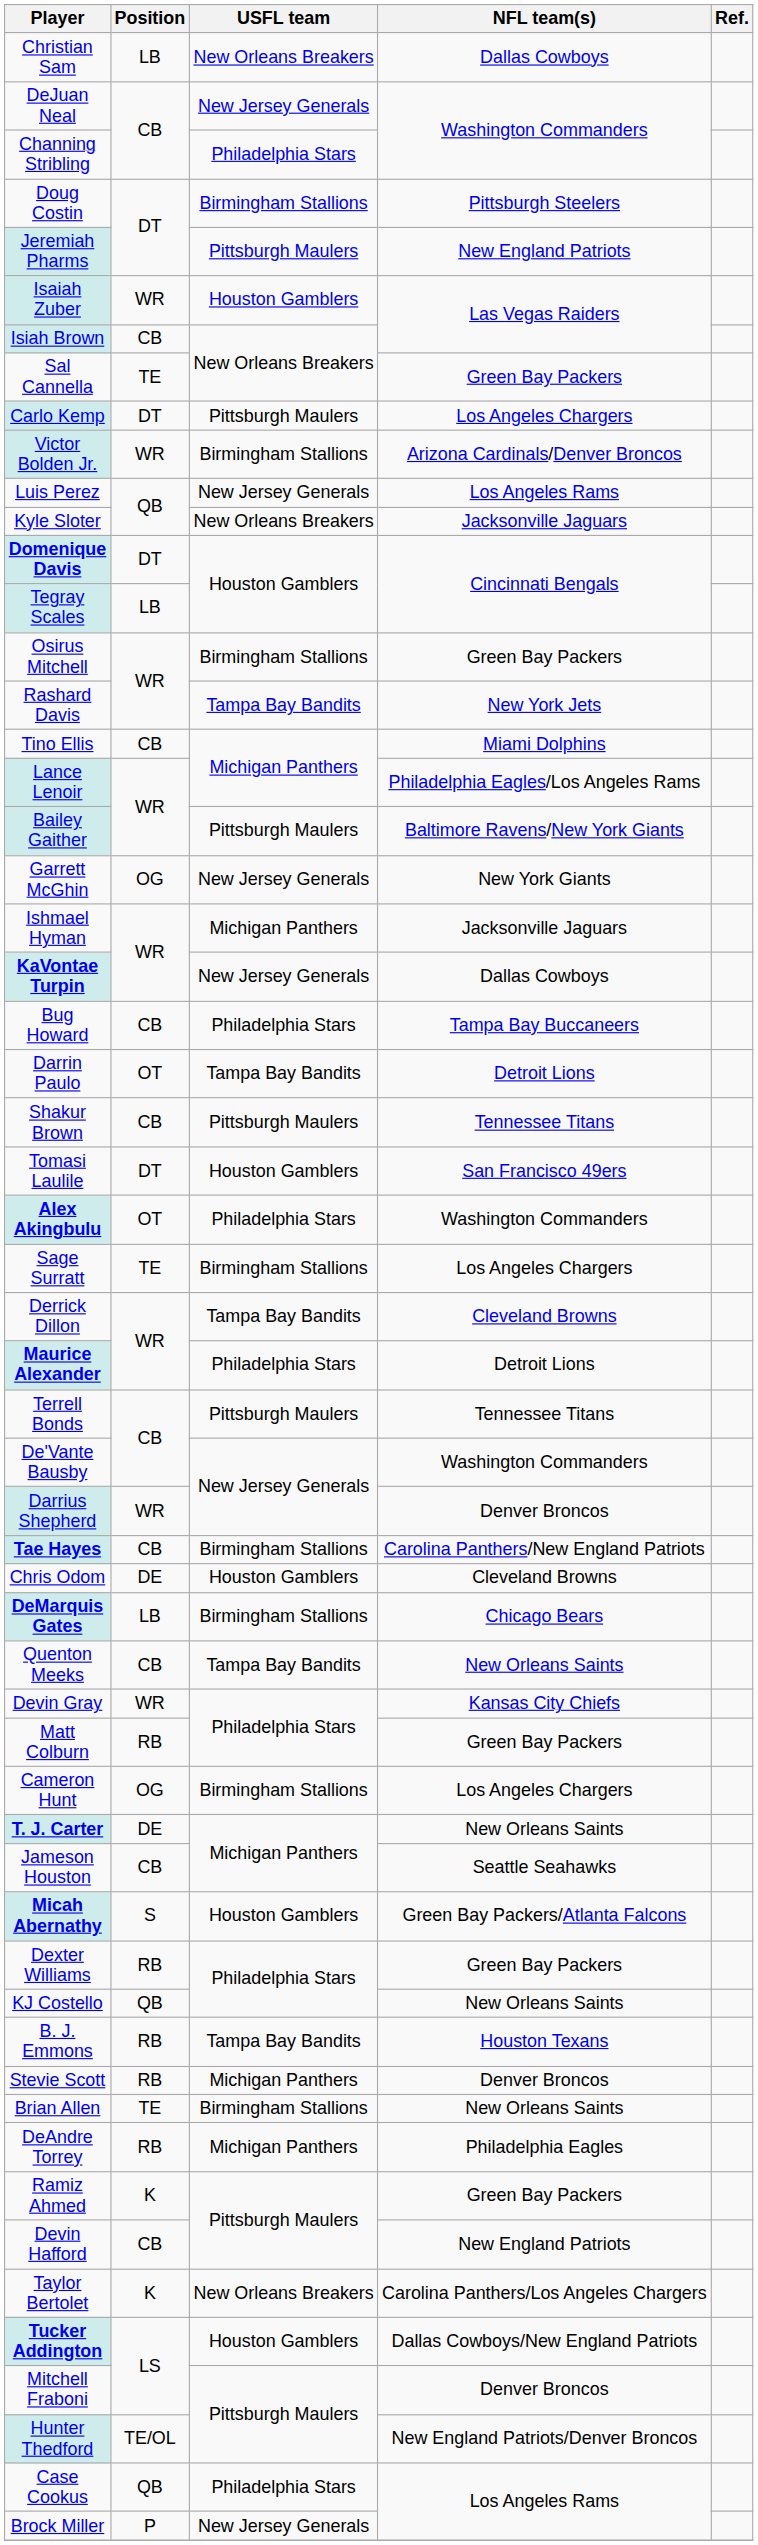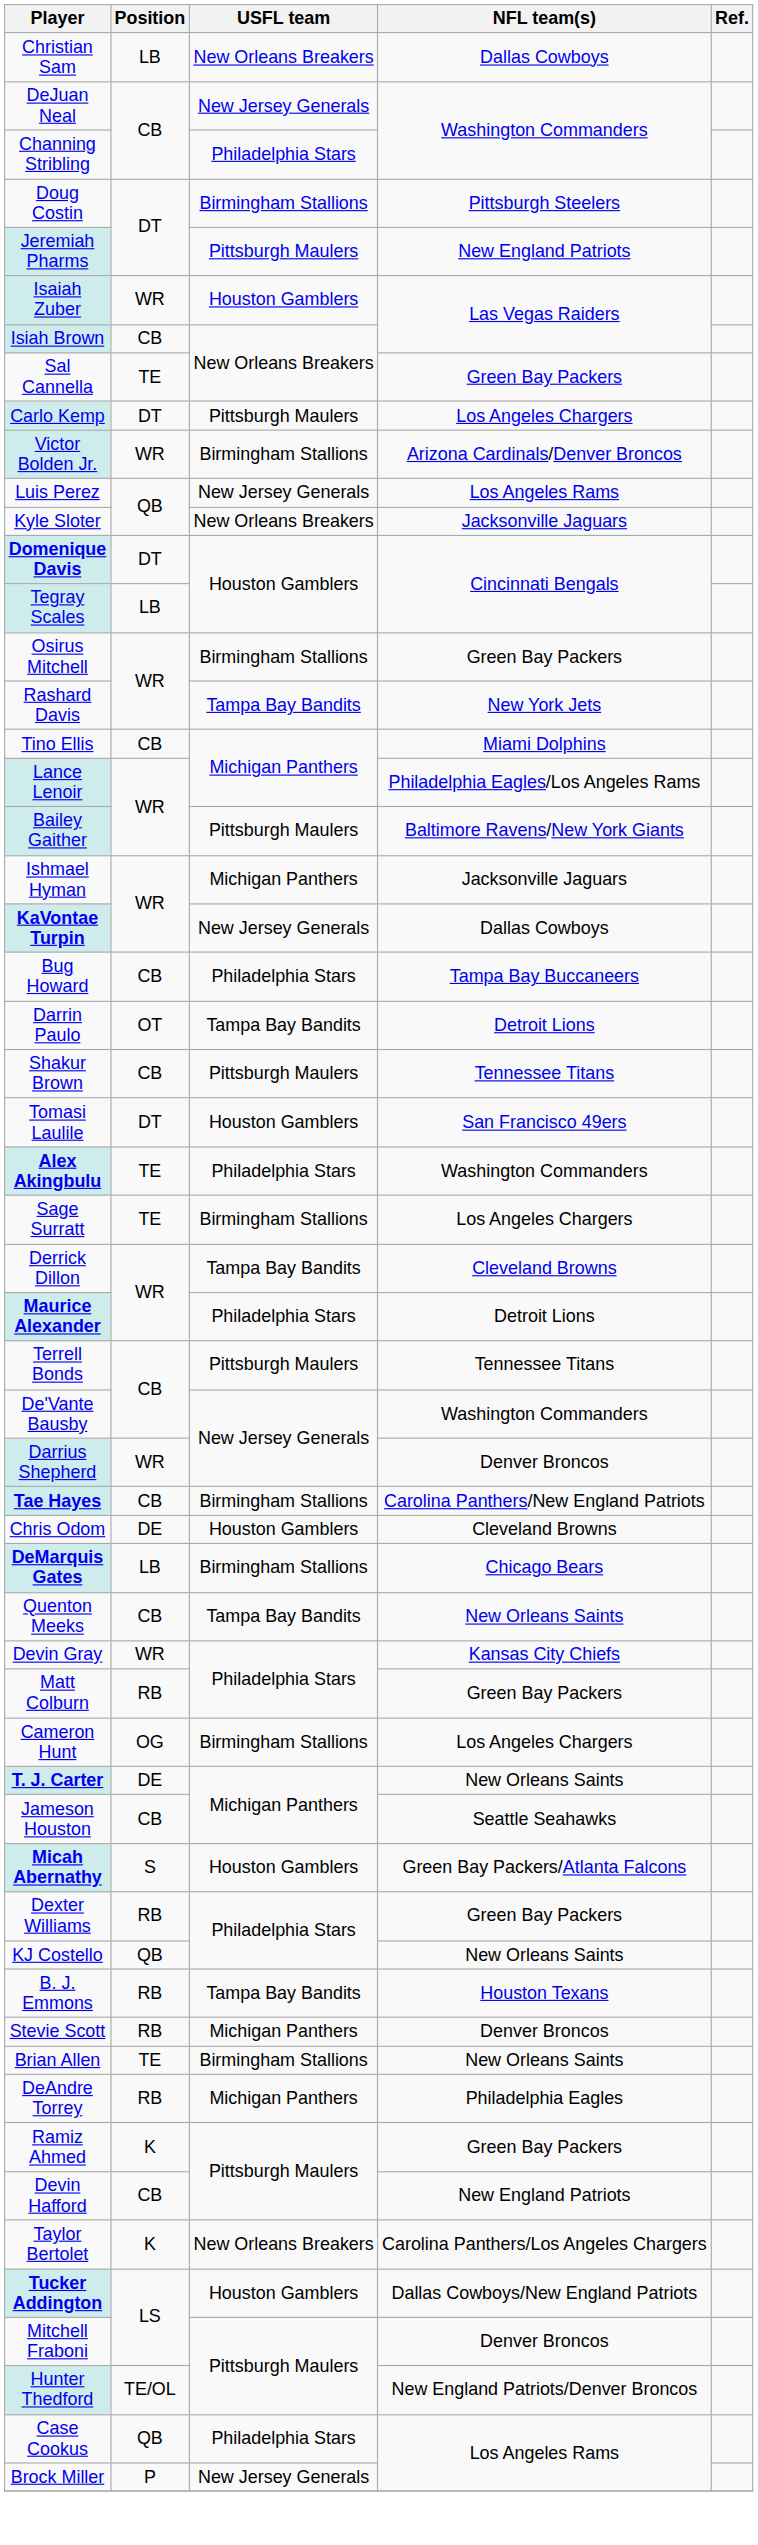- row: Garrett McGhin | OG | New Jersey Generals | New York Giants
Alex Akingbulu | Position: OT -> TE
